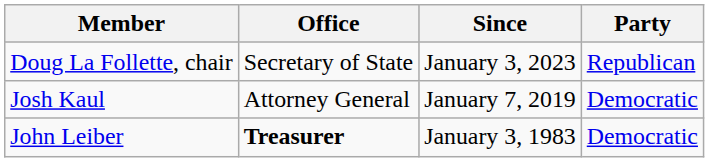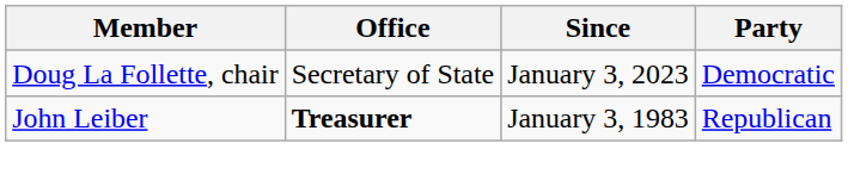Doug La Follette, chair | Party: Republican -> Democratic
- row: Josh Kaul | Attorney General | January 7, 2019 | Democratic
John Leiber | Party: Democratic -> Republican
